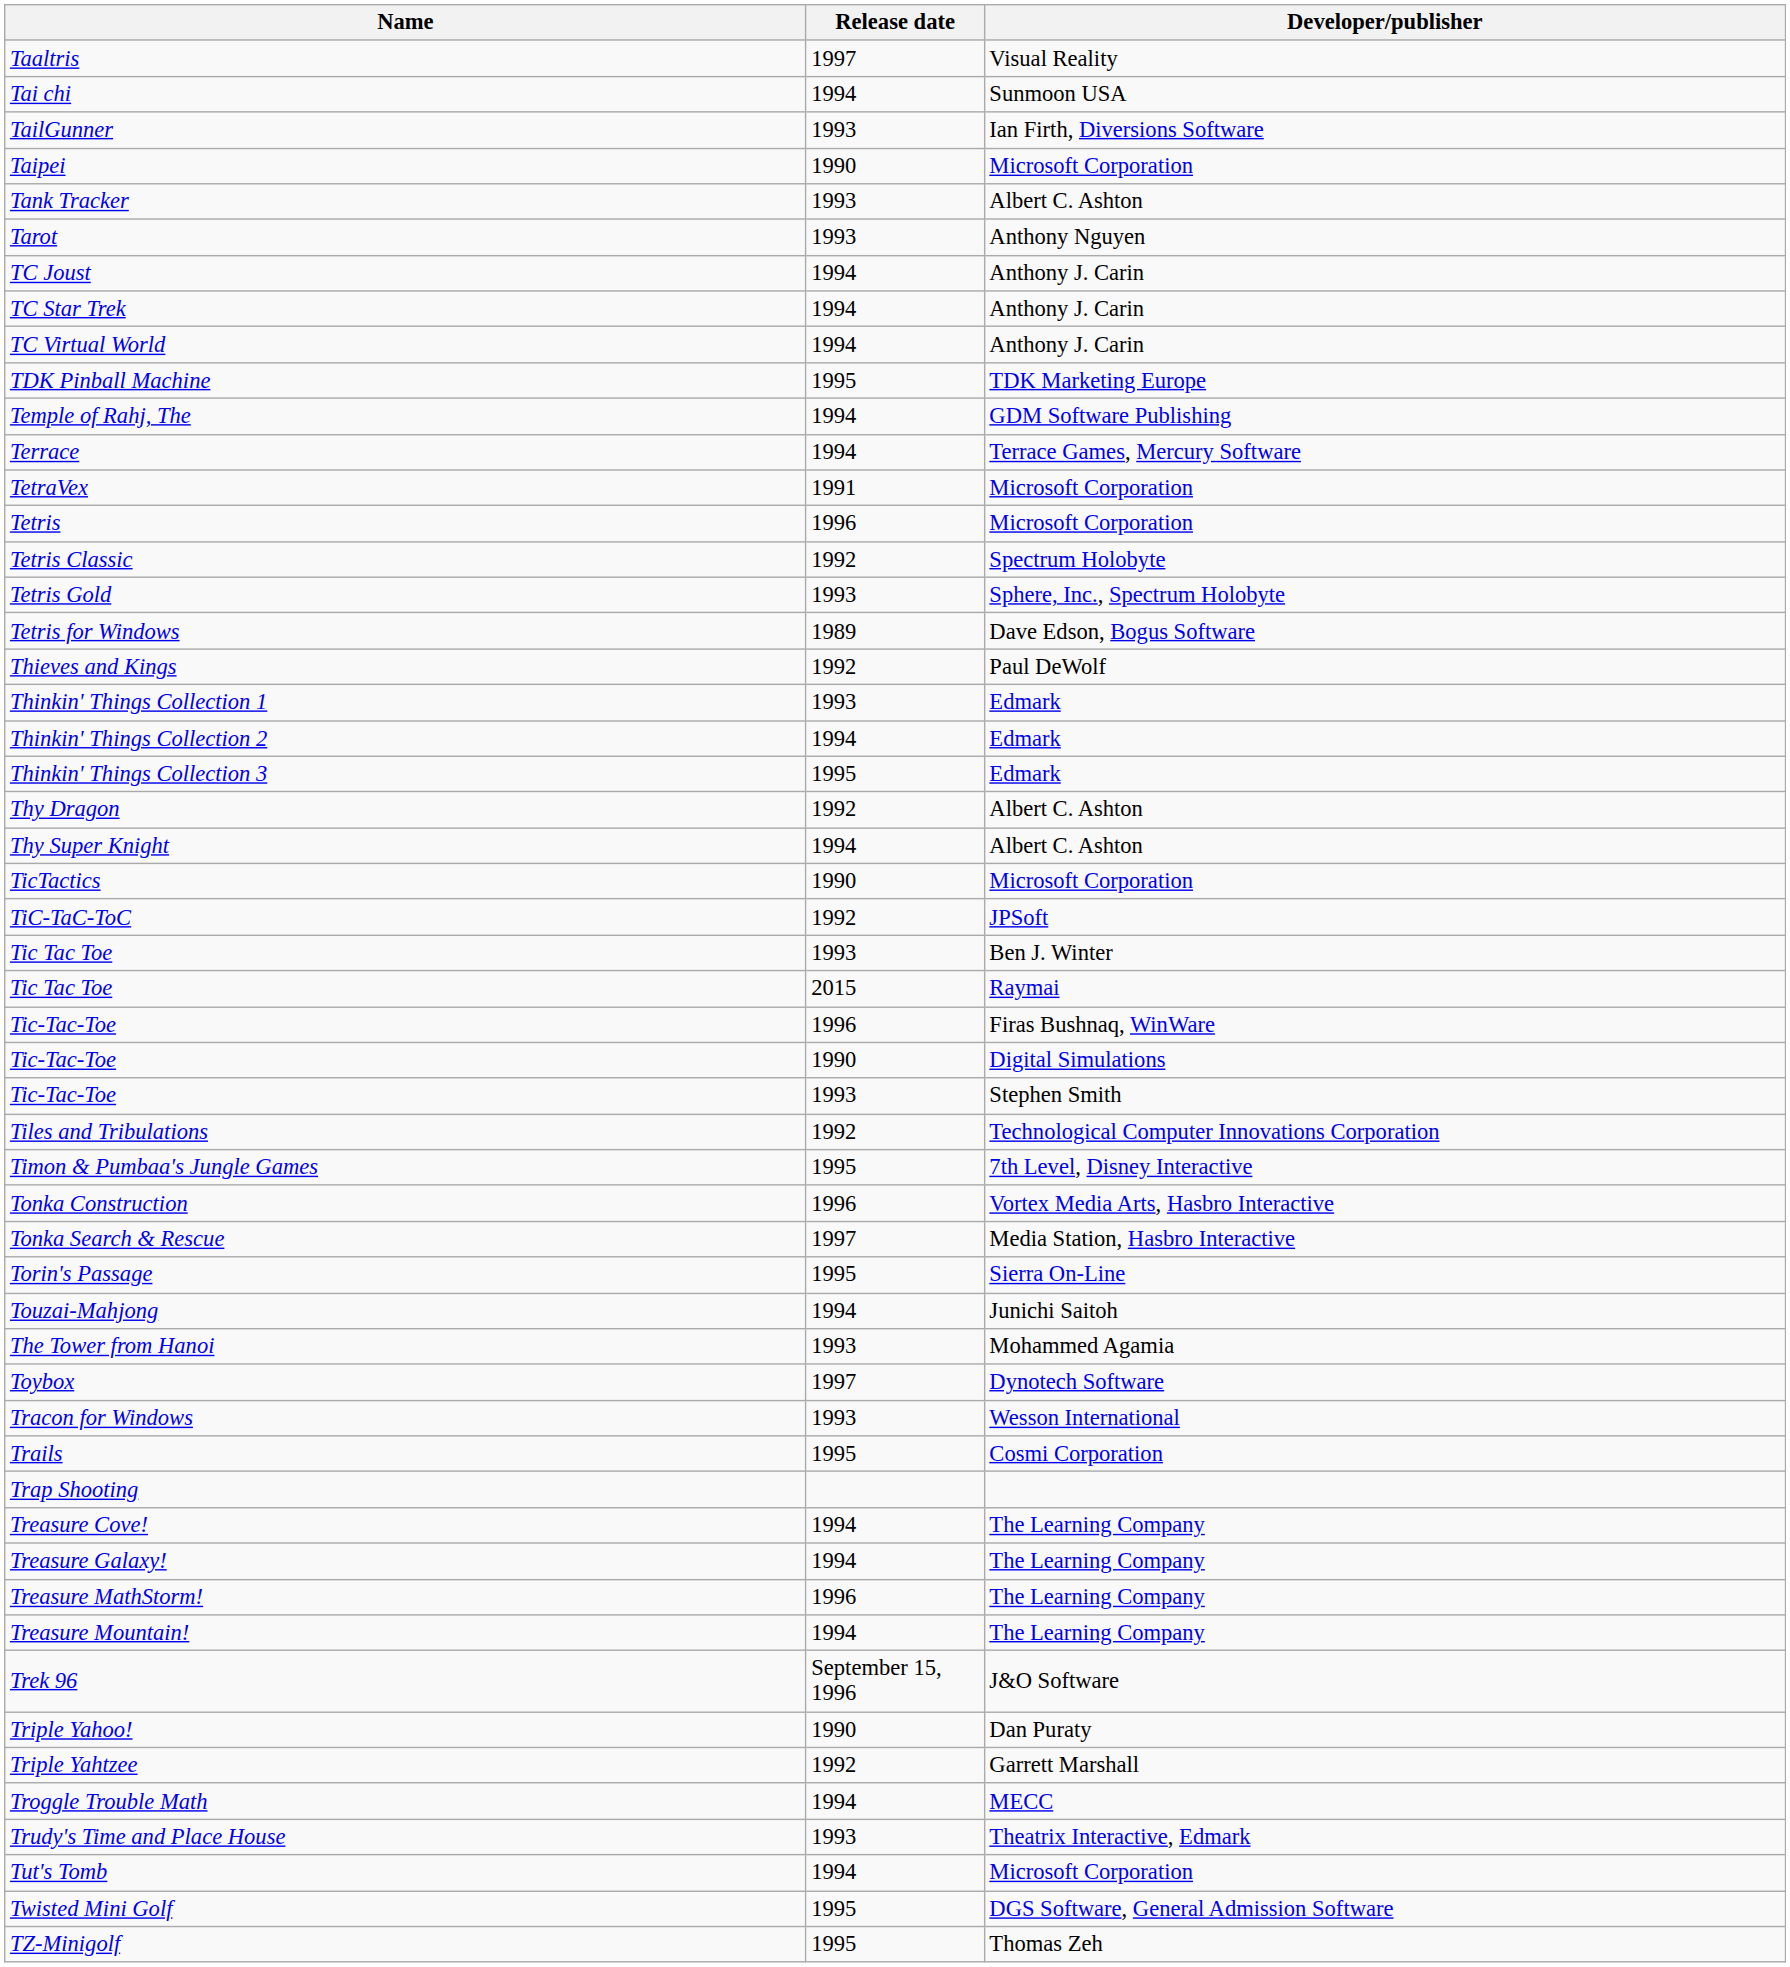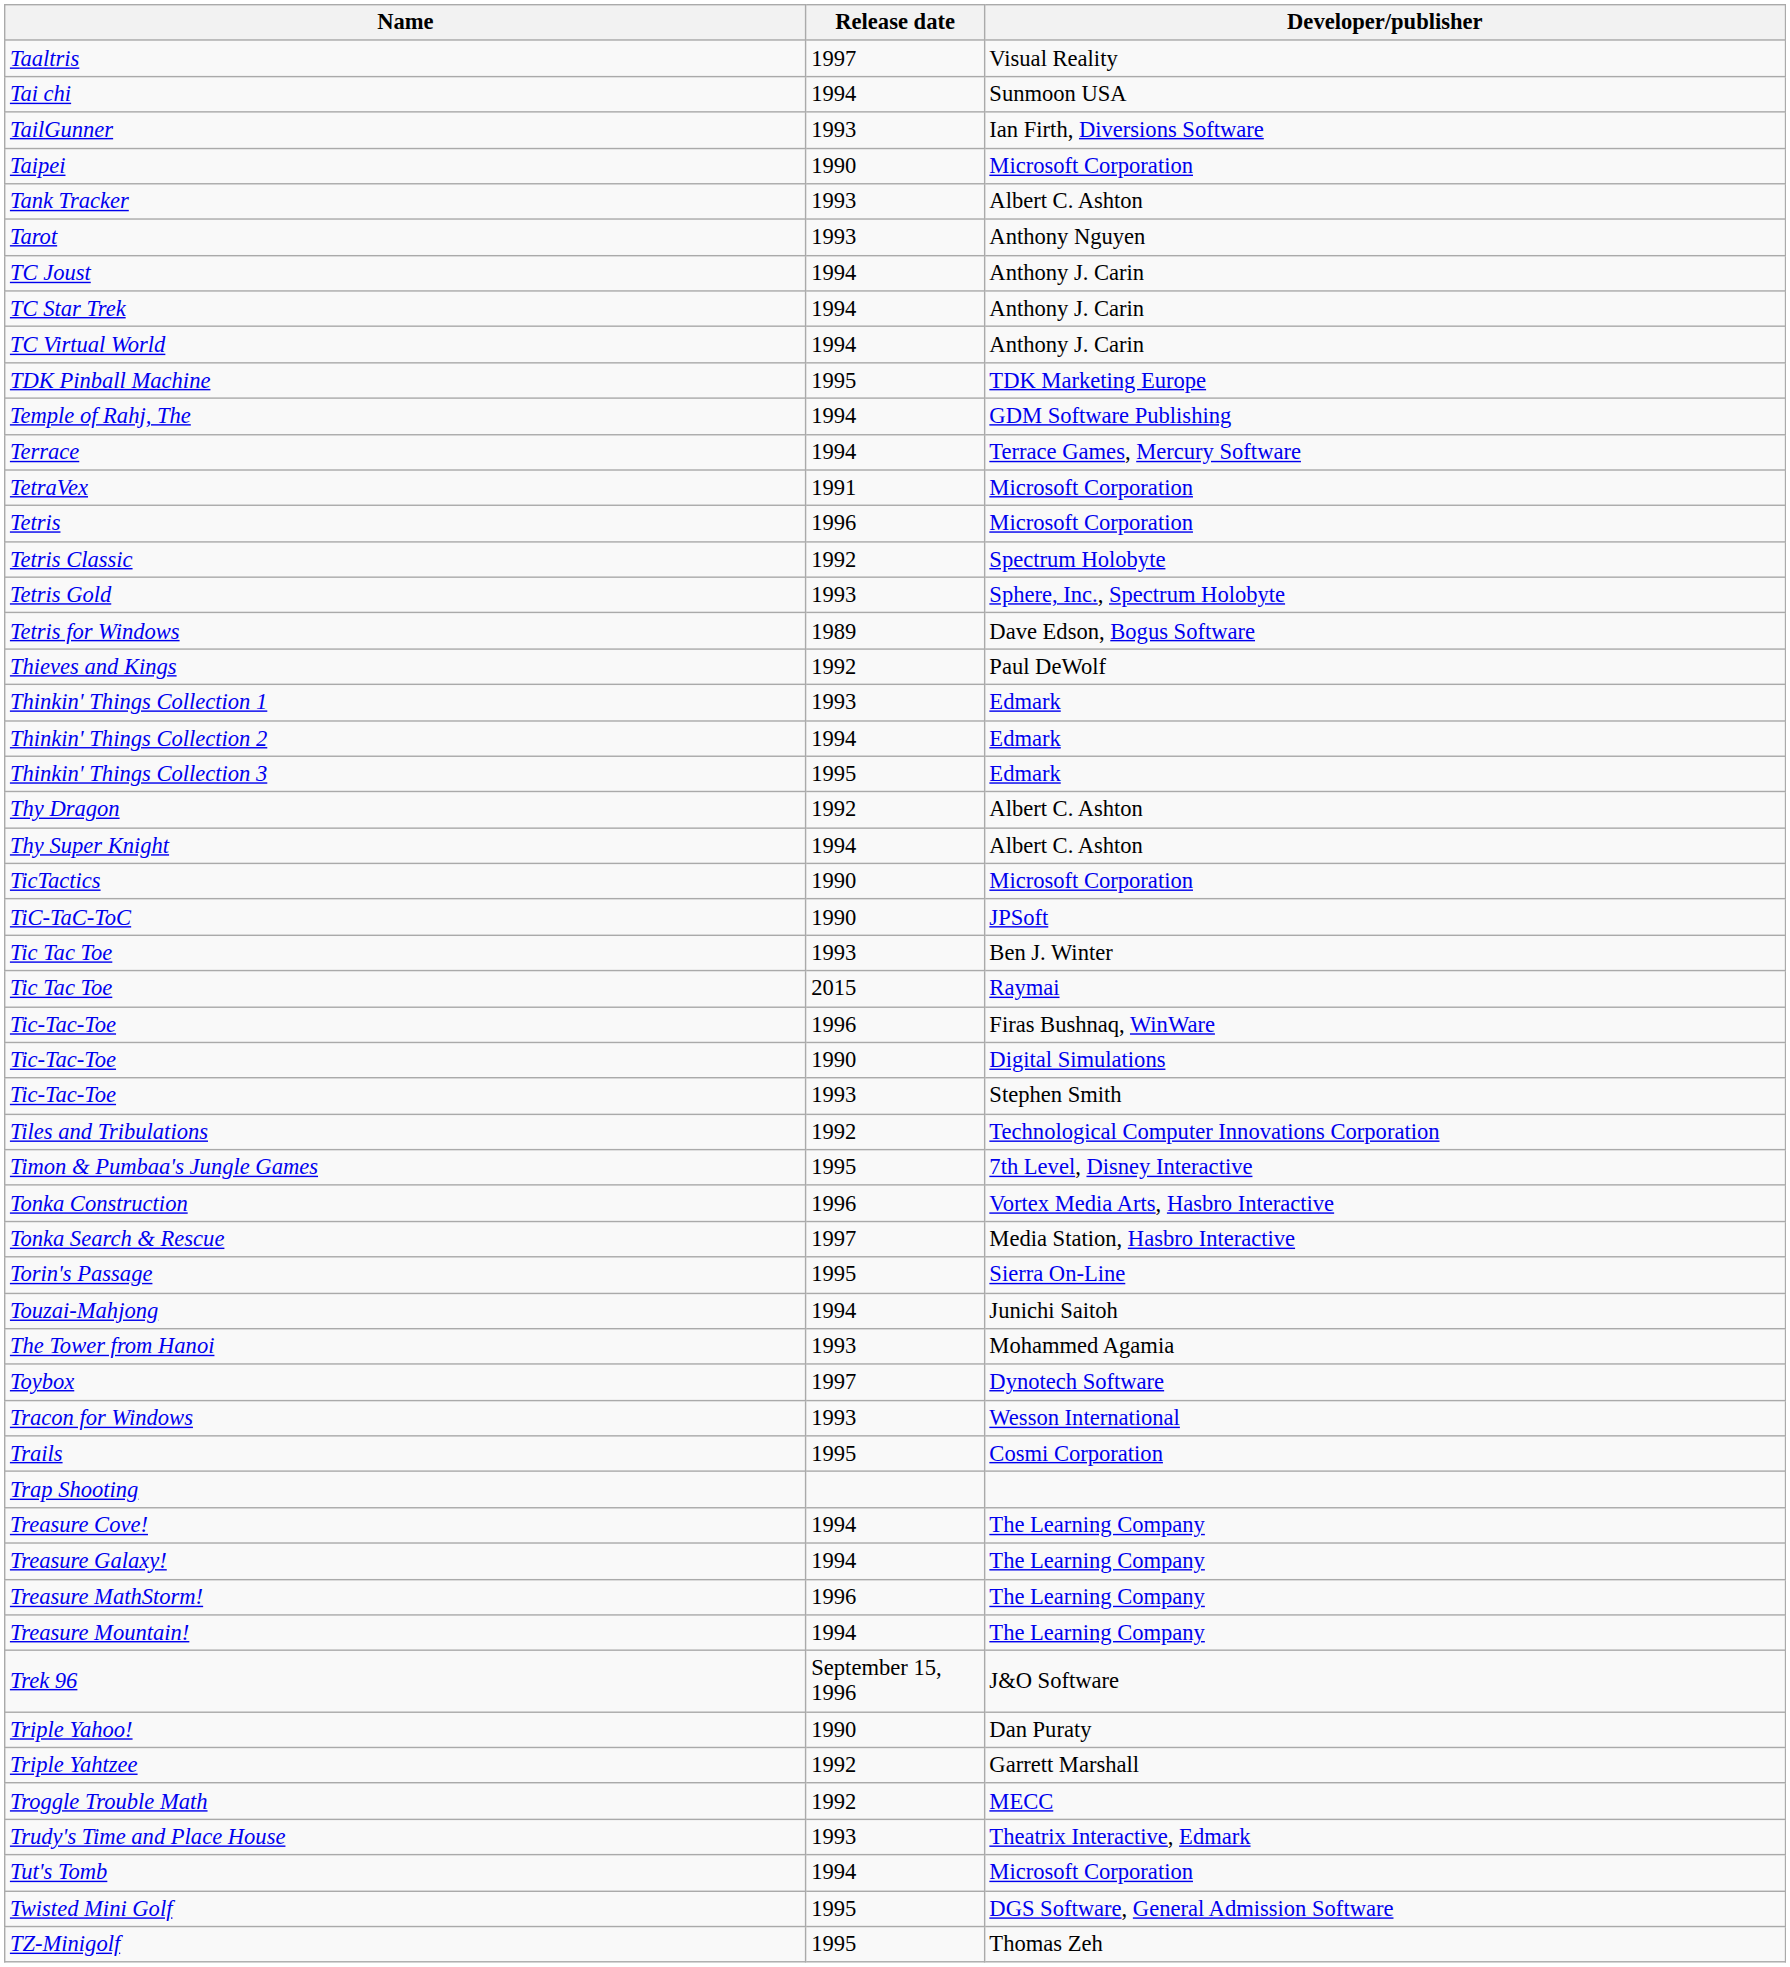TiC-TaC-ToC | Release date: 1992 -> 1990
Troggle Trouble Math | Release date: 1994 -> 1992
